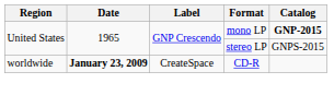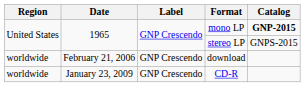+ row: worldwide | February 21, 2006 | GNP Crescendo | download
CD-R | Date: bold -> normal
CD-R | Label: CreateSpace -> GNP Crescendo
